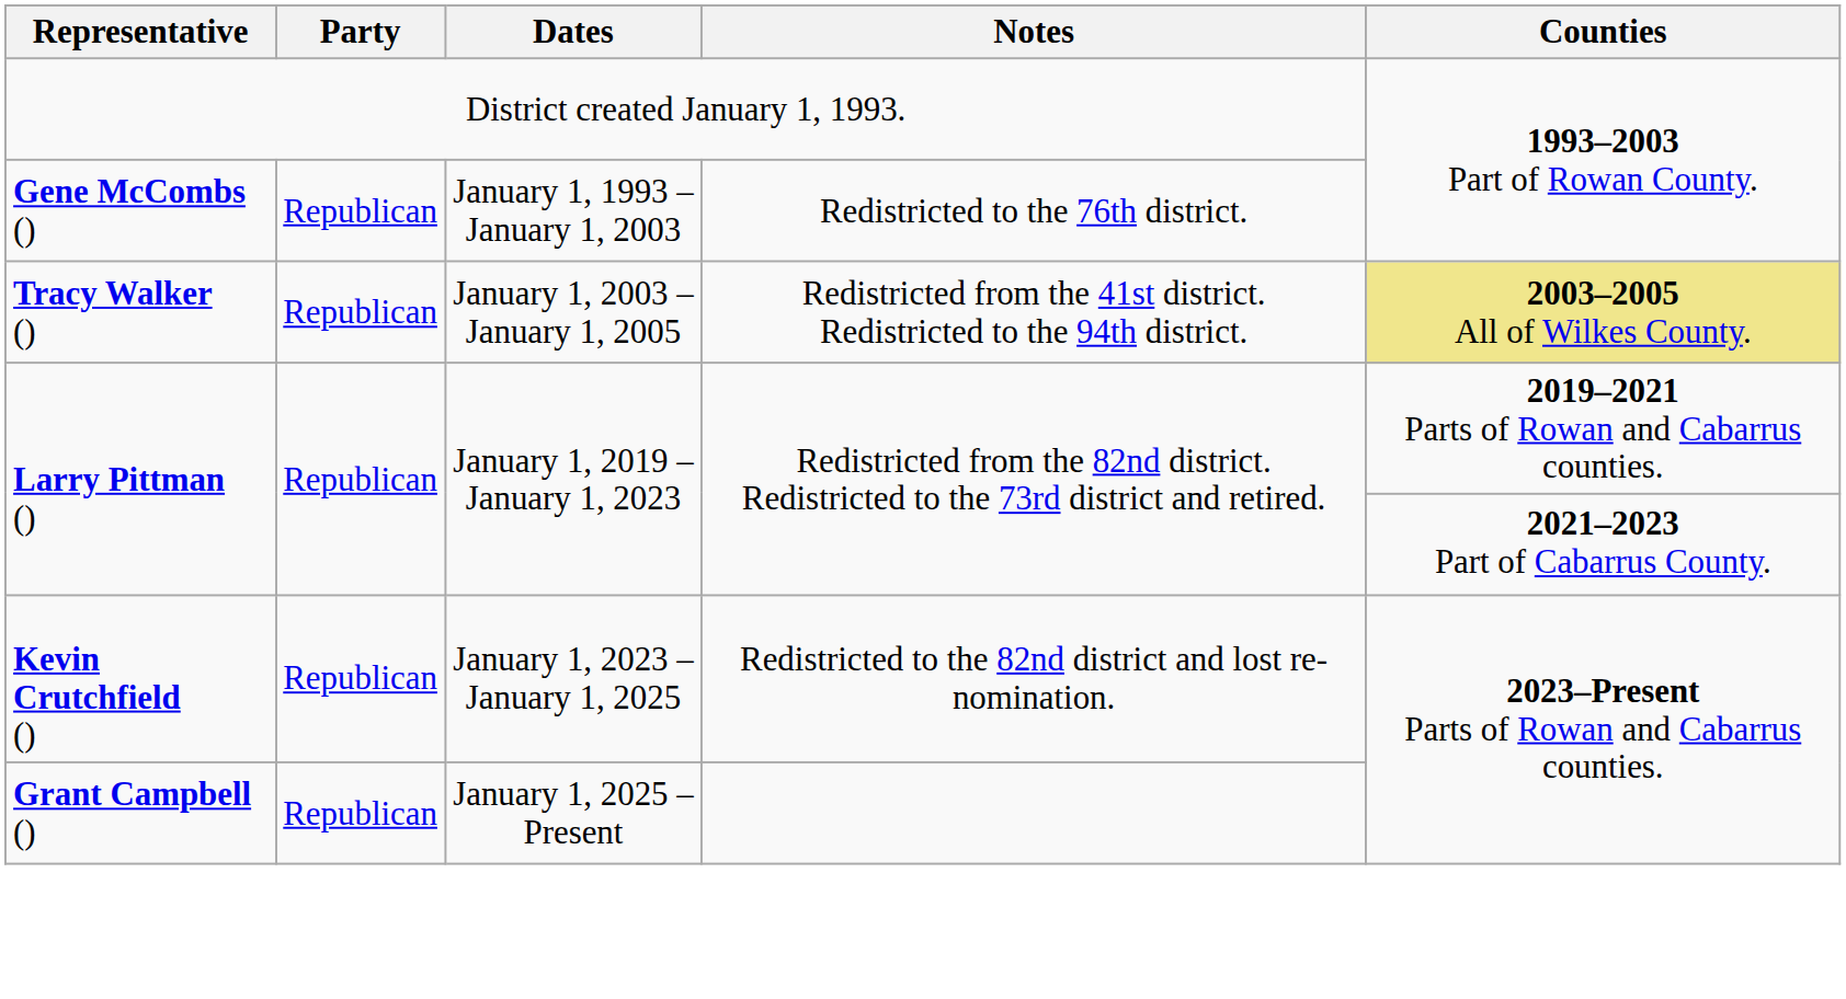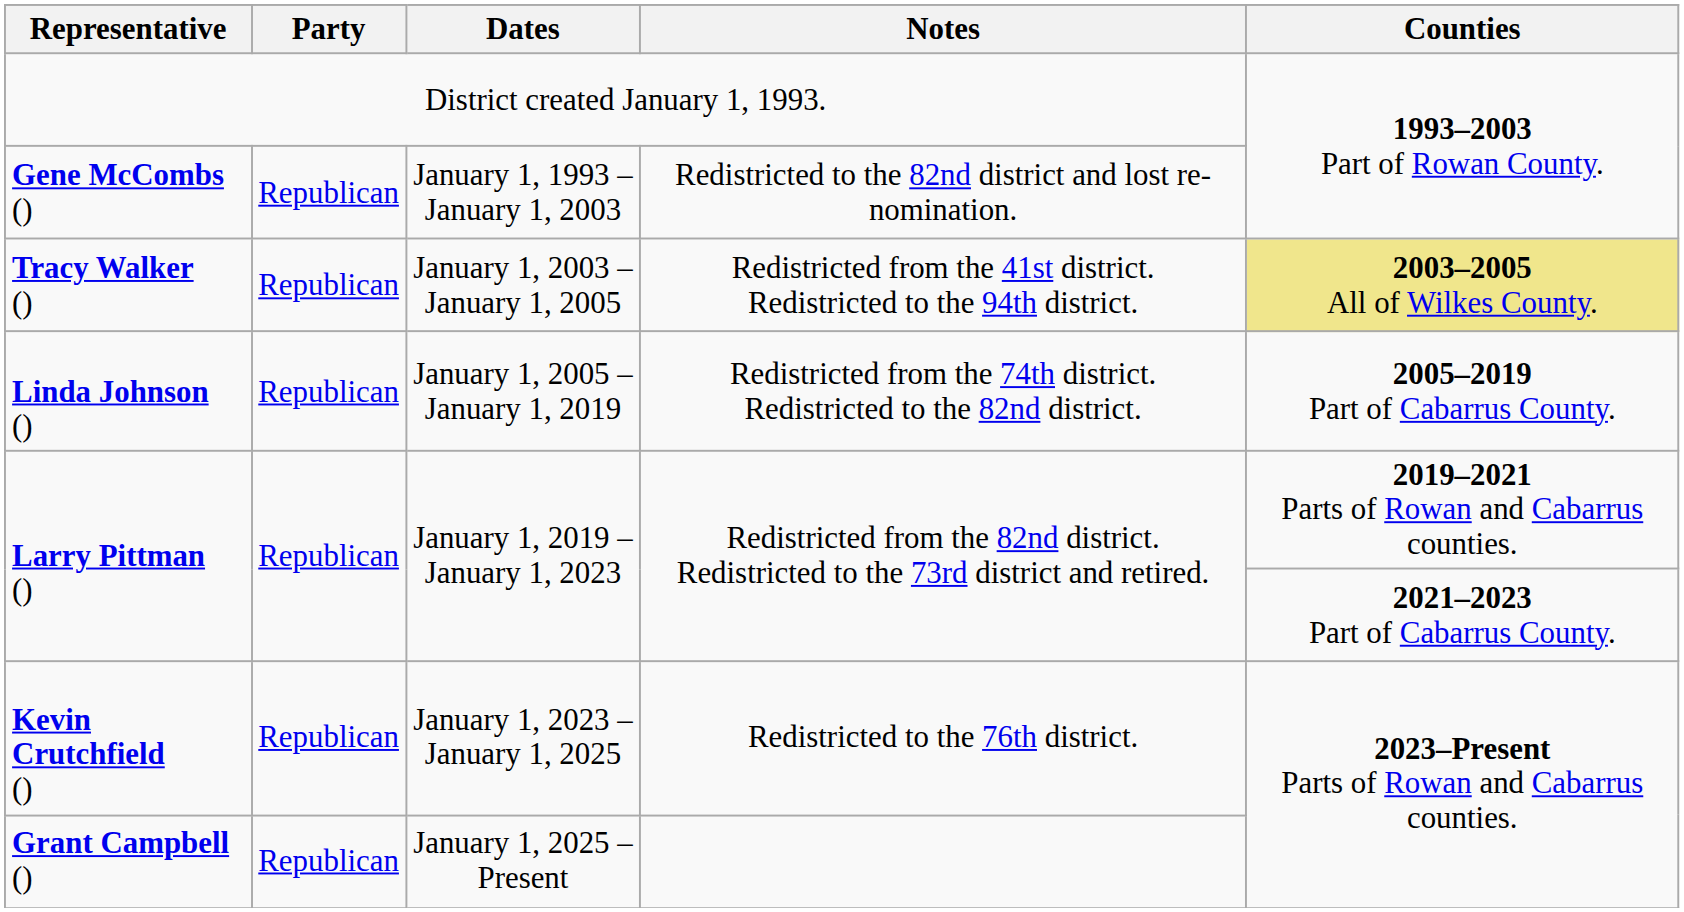Gene McCombs () | Notes: Redistricted to the 76th district. -> Redistricted to the 82nd district and lost re-nomination.
+ row: Linda Johnson () | Republican | January 1, 2005 – January 1, 2019 | Redistricted from the 74th district. Redistricted to the 82nd district. | 2005–2019 Part of Cabarrus County.
Kevin Crutchfield () | Notes: Redistricted to the 82nd district and lost re-nomination. -> Redistricted to the 76th district.
